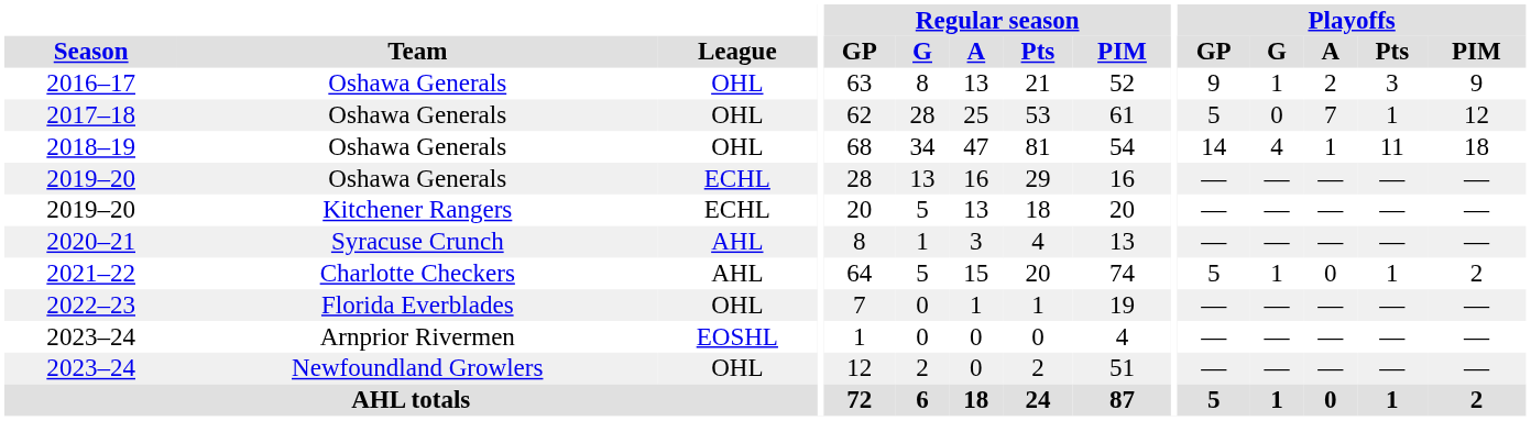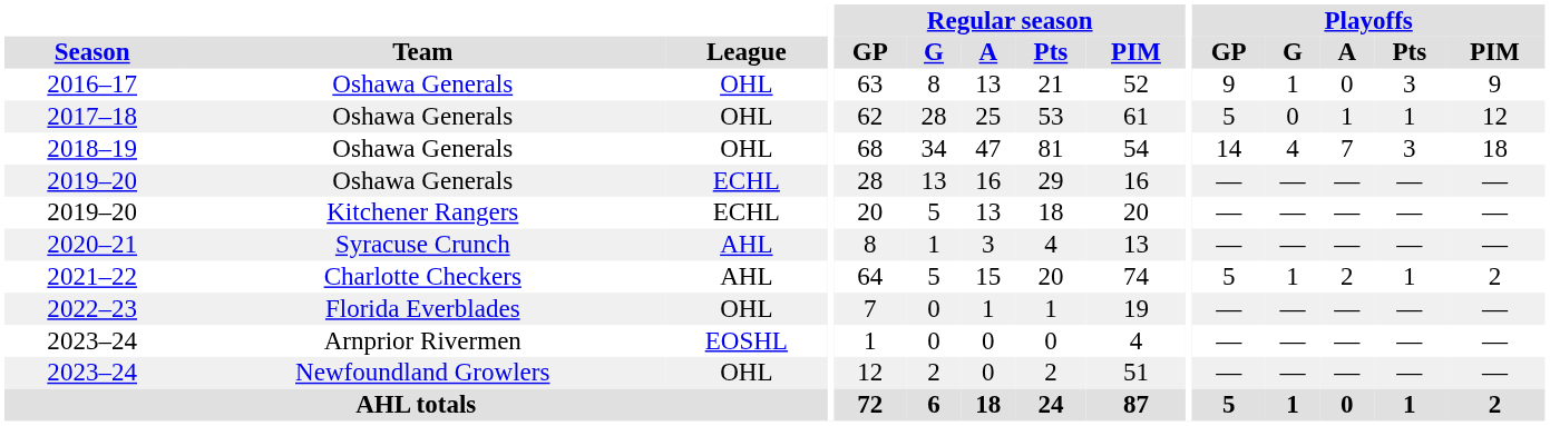2016–17 | Playoffs / A: 2 -> 0
2017–18 | Playoffs / A: 7 -> 1
2018–19 | Playoffs / A: 1 -> 7
2018–19 | Playoffs / Pts: 11 -> 3
2021–22 | Playoffs / A: 0 -> 2
